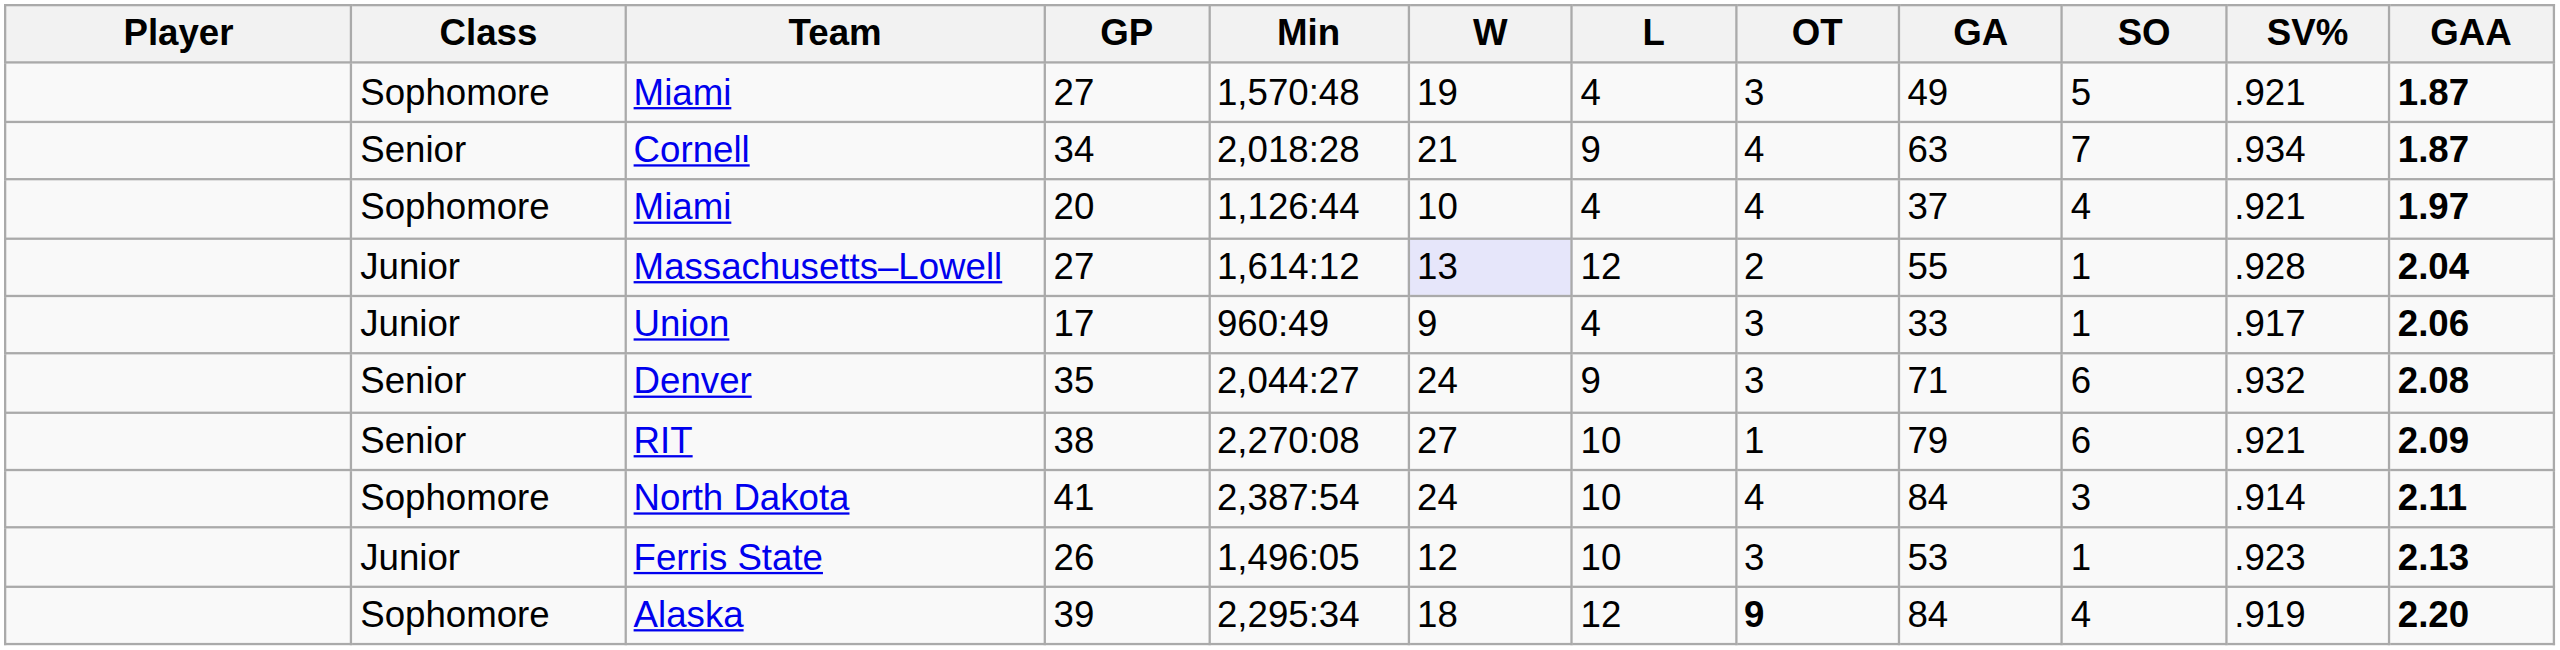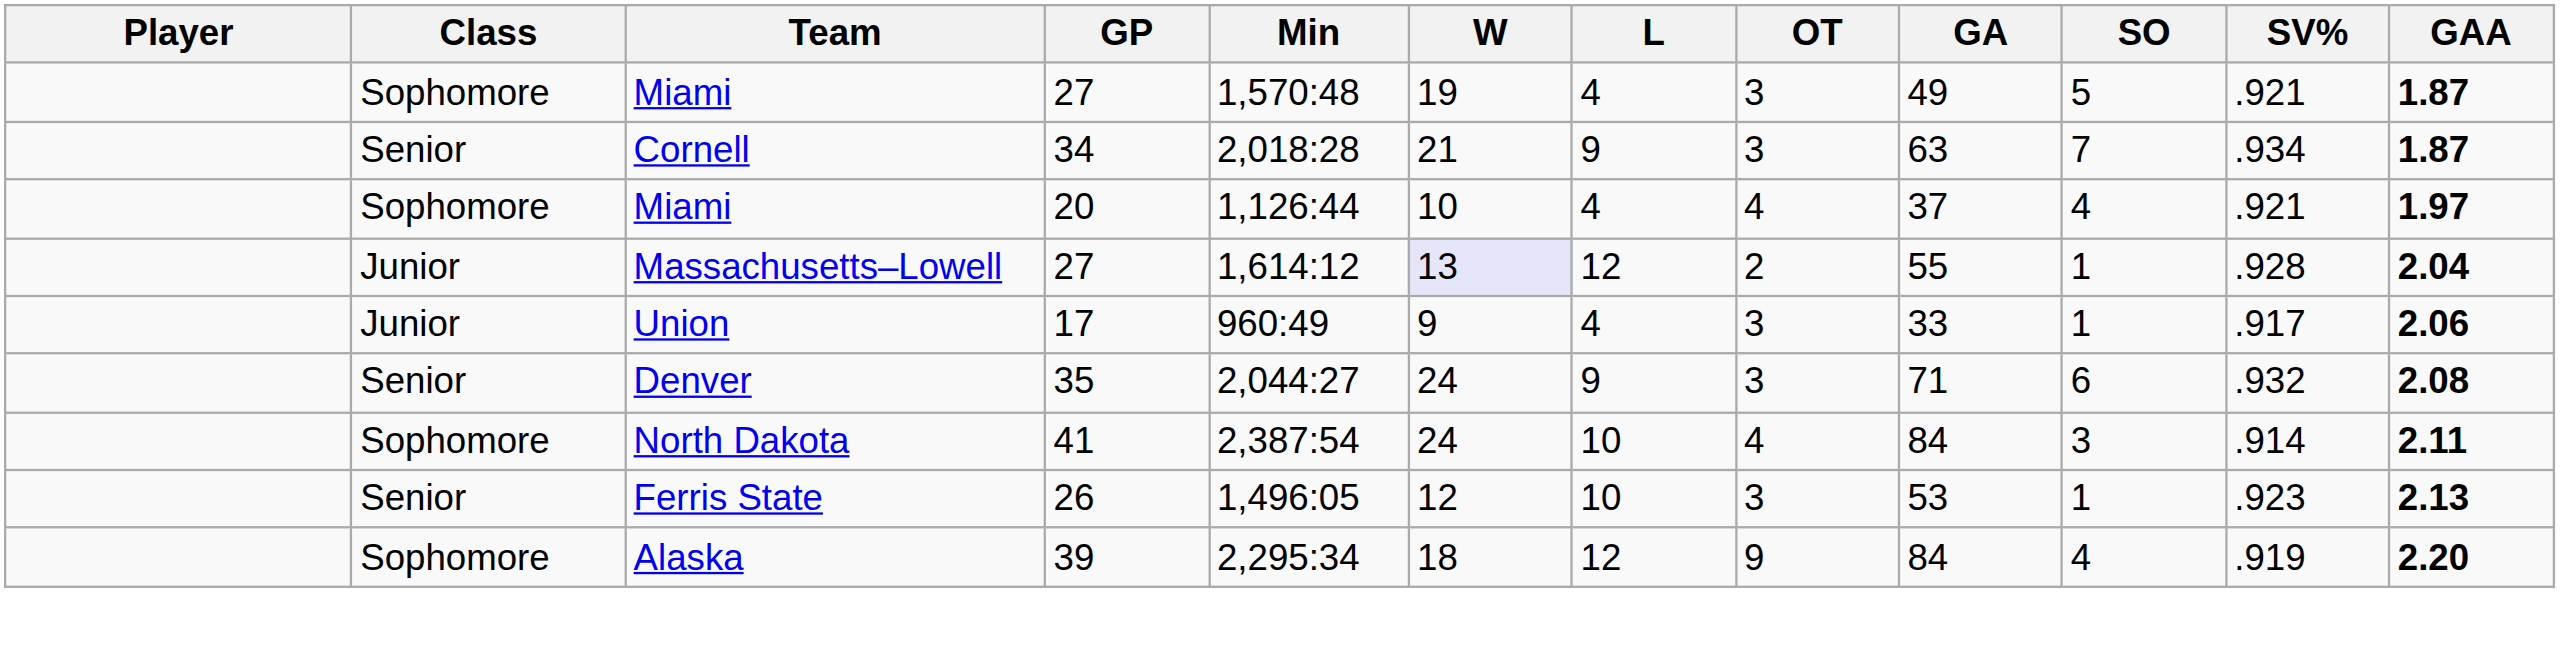Cornell | OT: 4 -> 3
- row: Senior | RIT | 38 | 2,270:08 | 27 | 10 | 1 | 79 | 6 | .921 | 2.09
Ferris State | Class: Junior -> Senior
Alaska | OT: bold -> normal
